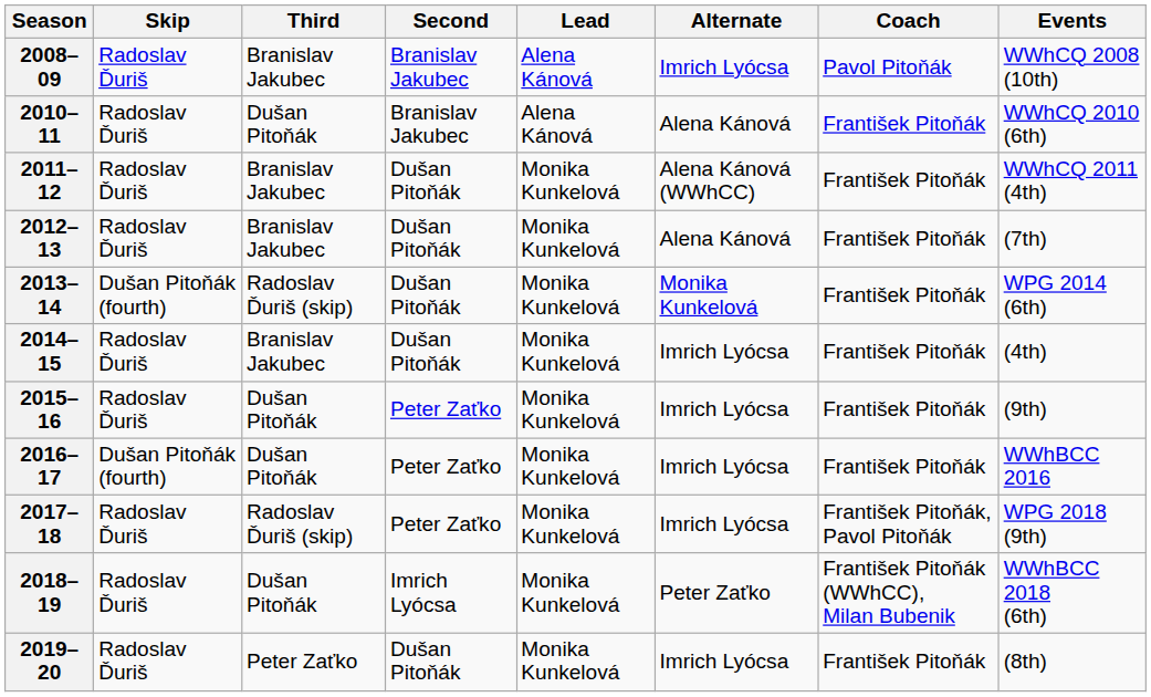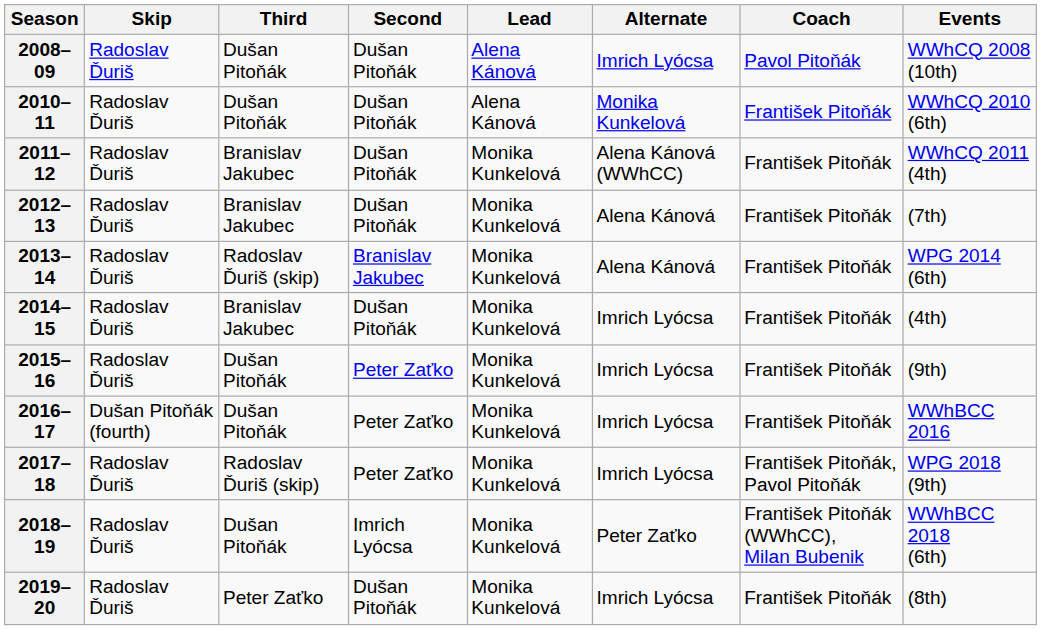2008–09 | Third: Branislav Jakubec -> Dušan Pitoňák
2008–09 | Second: Branislav Jakubec -> Dušan Pitoňák
2010–11 | Second: Branislav Jakubec -> Dušan Pitoňák
2010–11 | Alternate: Alena Kánová -> Monika Kunkelová
2013–14 | Skip: Dušan Pitoňák (fourth) -> Radoslav Ďuriš
2013–14 | Second: Dušan Pitoňák -> Branislav Jakubec
2013–14 | Alternate: Monika Kunkelová -> Alena Kánová
